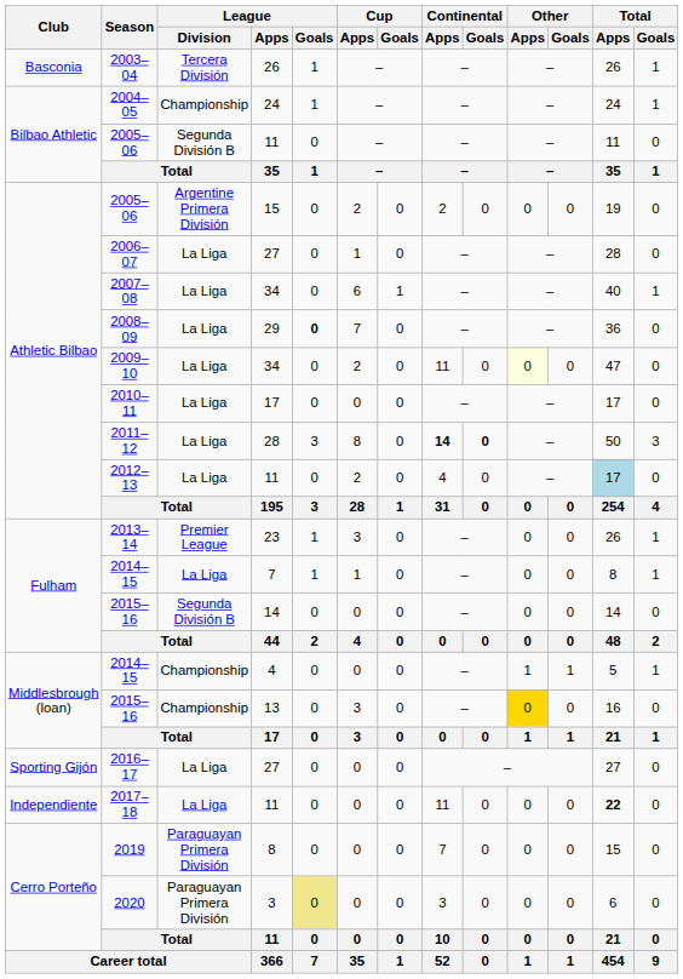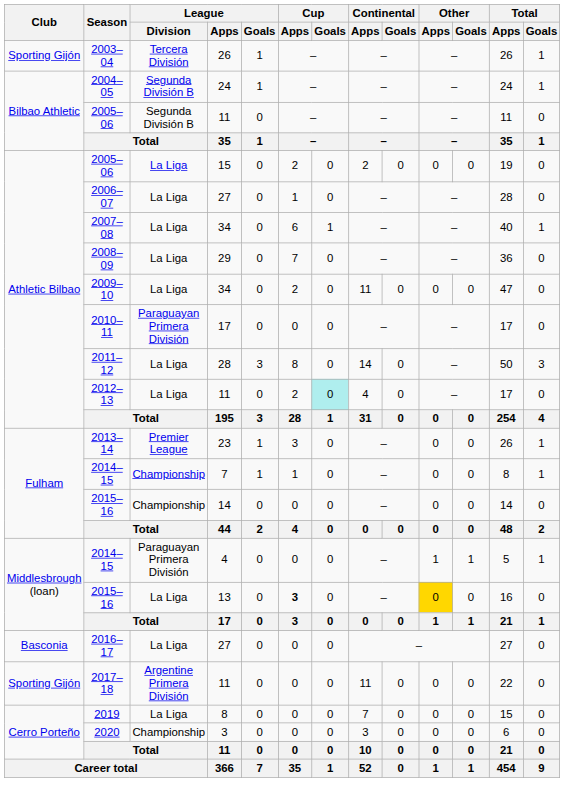2003–04 | Club: Basconia -> Sporting Gijón
2004–05 | League / Division: Championship -> Segunda División B
2005–06 / 15 | League / Division: Argentine Primera División -> La Liga
2008–09 | League / Goals: bold -> normal
2009–10 | Other / Apps: lightyellow background -> no background
2010–11 | League / Division: La Liga -> Paraguayan Primera División
2011–12 | Continental / Apps: bold -> normal
2011–12 | Continental / Goals: bold -> normal
2012–13 | Cup / Goals: no background -> paleturquoise background
2012–13 | Total / Apps: lightblue background -> no background
2014–15 / 7 | League / Division: La Liga -> Championship
2015–16 / 14 | League / Division: Segunda División B -> Championship
2014–15 / 4 | League / Division: Championship -> Paraguayan Primera División
2015–16 / 13 | League / Division: Championship -> La Liga
2015–16 / 13 | Cup / Apps: normal -> bold
2016–17 | Club: Sporting Gijón -> Basconia
2017–18 | Club: Independiente -> Sporting Gijón
2017–18 | League / Division: La Liga -> Argentine Primera División
2017–18 | Total / Apps: bold -> normal
2019 | League / Division: Paraguayan Primera División -> La Liga
2020 | League / Division: Paraguayan Primera División -> Championship
2020 | League / Goals: khaki background -> no background
